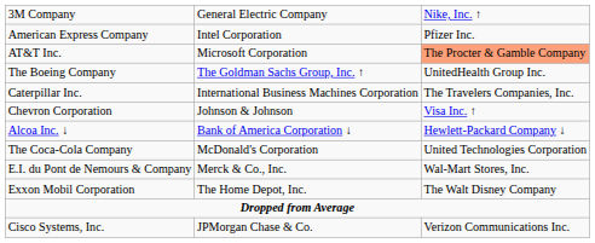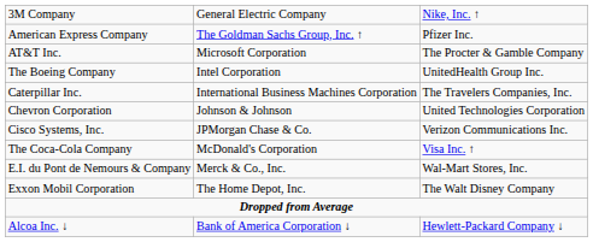American Express Company | column 2: Intel Corporation -> The Goldman Sachs Group, Inc. ↑
AT&T Inc. | column 3: lightsalmon background -> no background
The Boeing Company | column 2: The Goldman Sachs Group, Inc. ↑ -> Intel Corporation
Chevron Corporation | column 3: Visa Inc. ↑ -> United Technologies Corporation
rows swapped: Cisco Systems, Inc. <-> Alcoa Inc. ↓
The Coca-Cola Company | column 3: United Technologies Corporation -> Visa Inc. ↑
